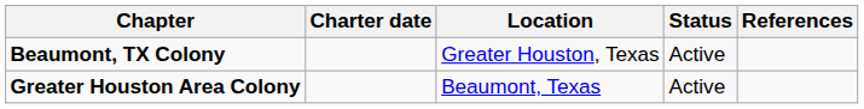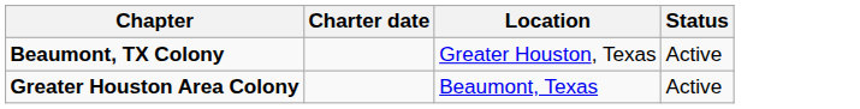- column: References
